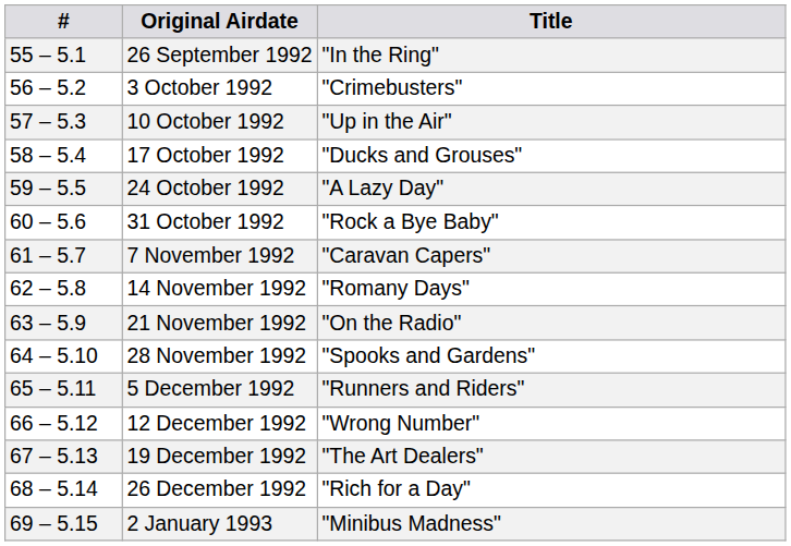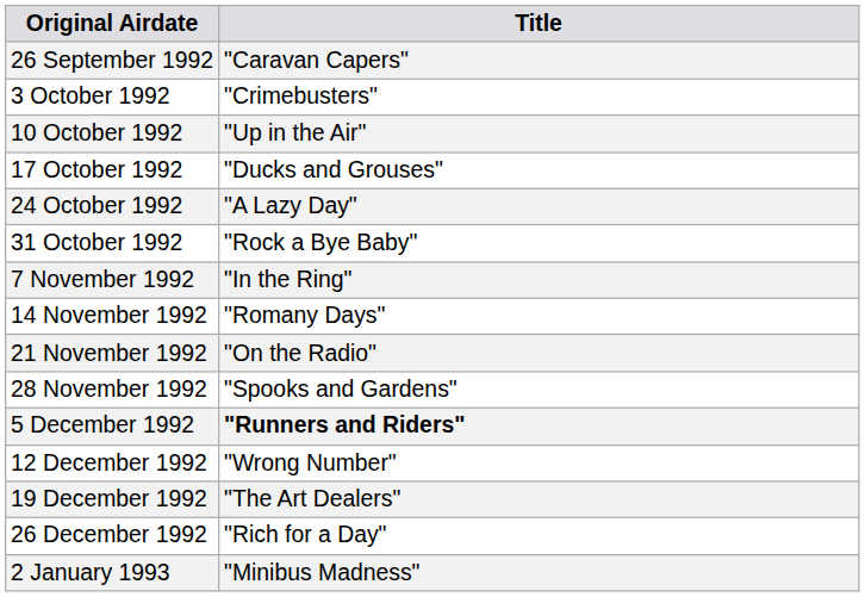- column: # | 55 – 5.1 | 56 – 5.2 | 57 – 5.3 | 58 – 5.4 | 59 – 5.5 | 60 – 5.6 | 61 – 5.7 | 62 – 5.8 | 63 – 5.9 | 64 – 5.10 | 65 – 5.11 | 66 – 5.12 | 67 – 5.13 | 68 – 5.14 | 69 – 5.15
26 September 1992 | Title: "In the Ring" -> "Caravan Capers"
7 November 1992 | Title: "Caravan Capers" -> "In the Ring"
5 December 1992 | Title: normal -> bold
